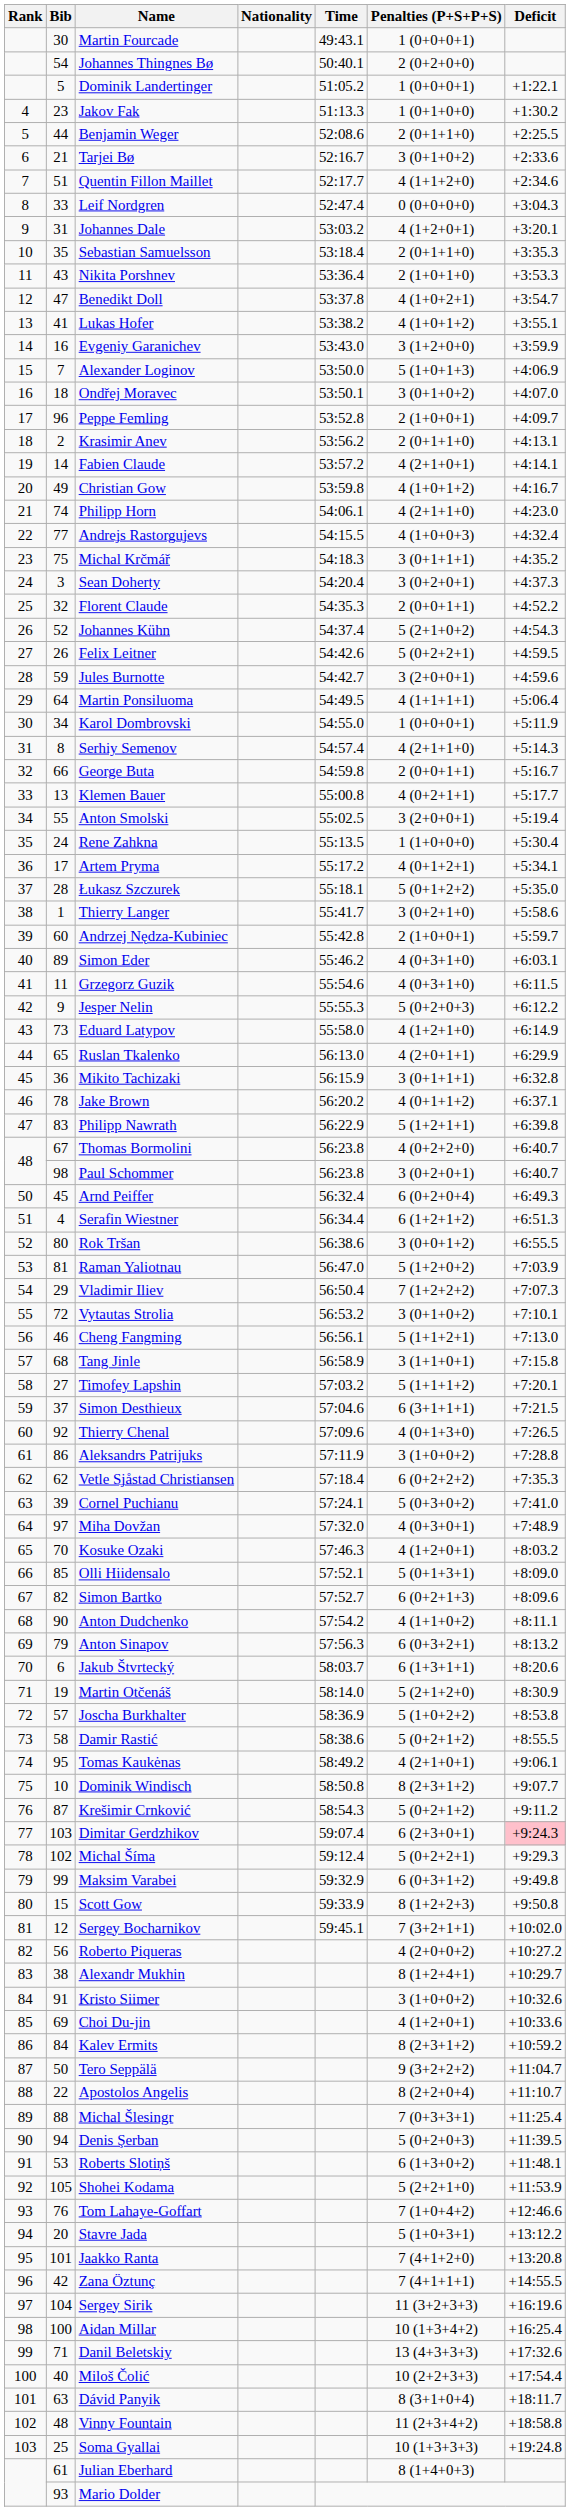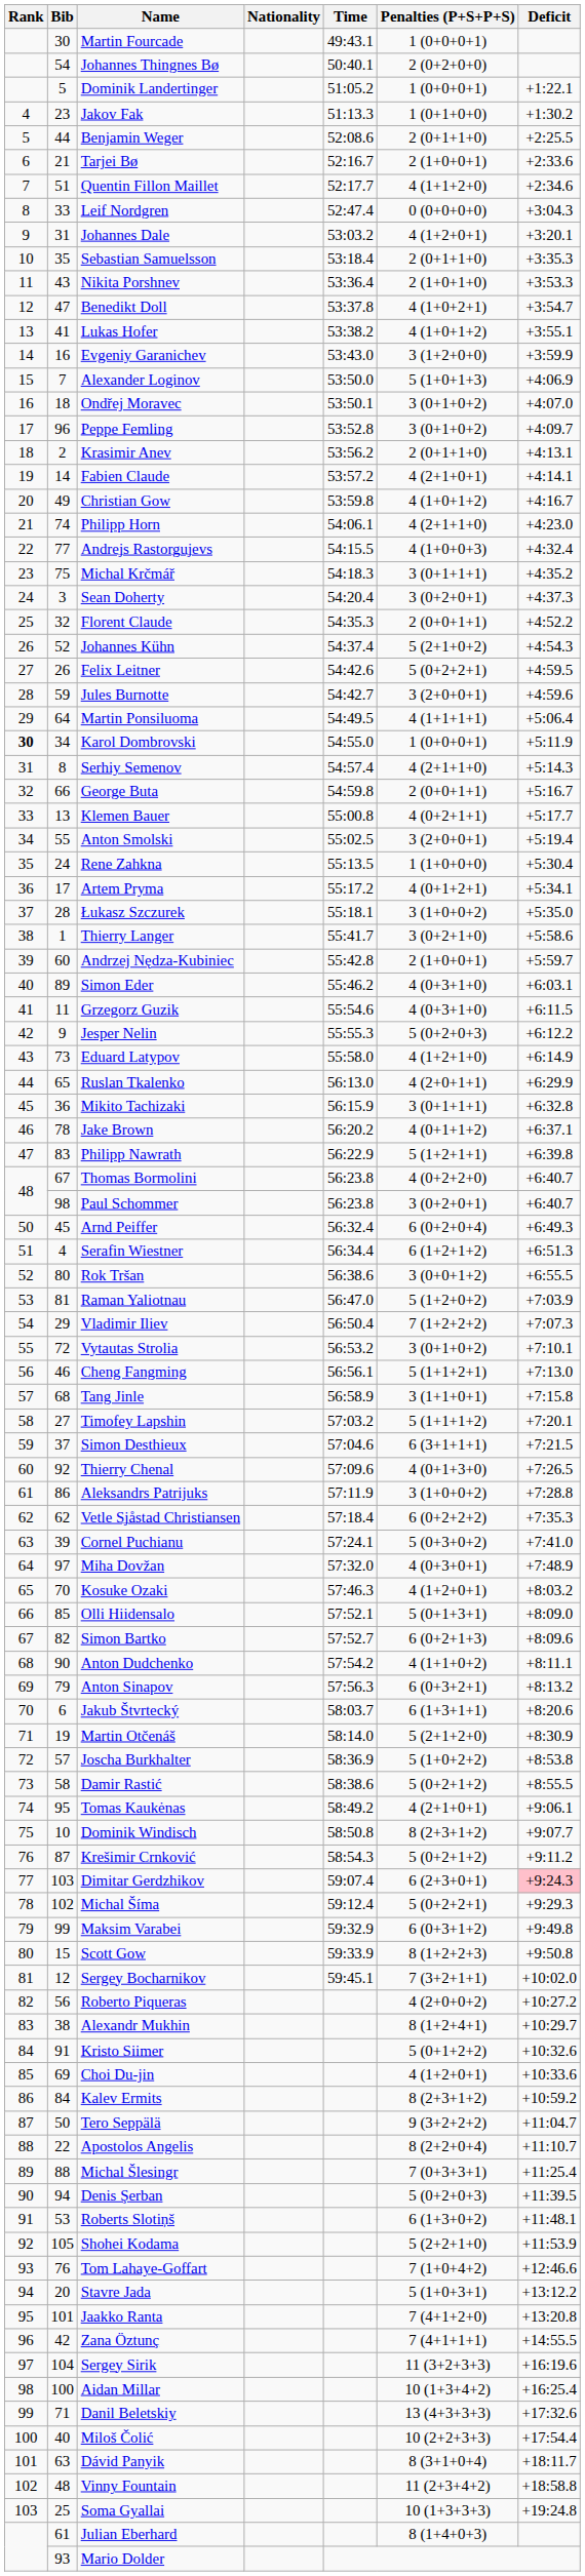Tarjei Bø | Penalties (P+S+P+S): 3 (0+1+0+2) -> 2 (1+0+0+1)
Peppe Femling | Penalties (P+S+P+S): 2 (1+0+0+1) -> 3 (0+1+0+2)
Karol Dombrovski | Rank: normal -> bold
Łukasz Szczurek | Penalties (P+S+P+S): 5 (0+1+2+2) -> 3 (1+0+0+2)
Kristo Siimer | Penalties (P+S+P+S): 3 (1+0+0+2) -> 5 (0+1+2+2)
